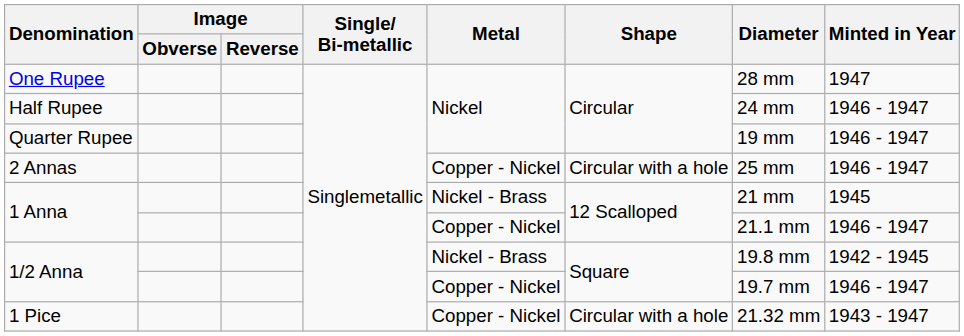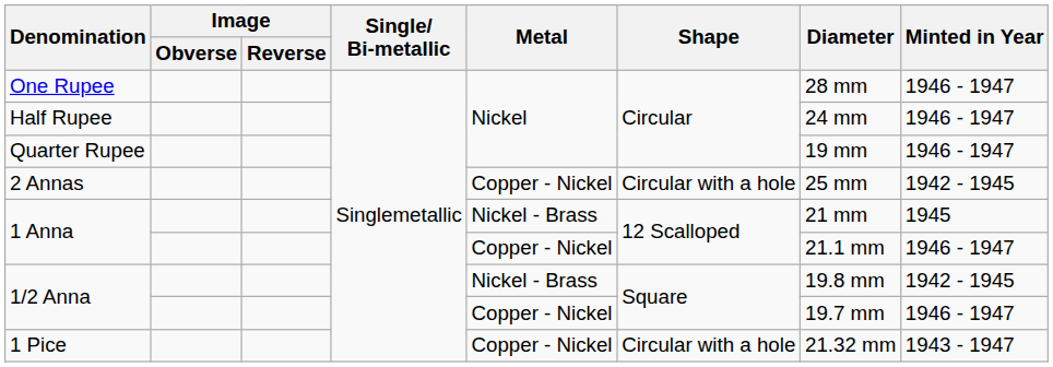One Rupee | Minted in Year: 1947 -> 1946 - 1947
2 Annas | Minted in Year: 1946 - 1947 -> 1942 - 1945
